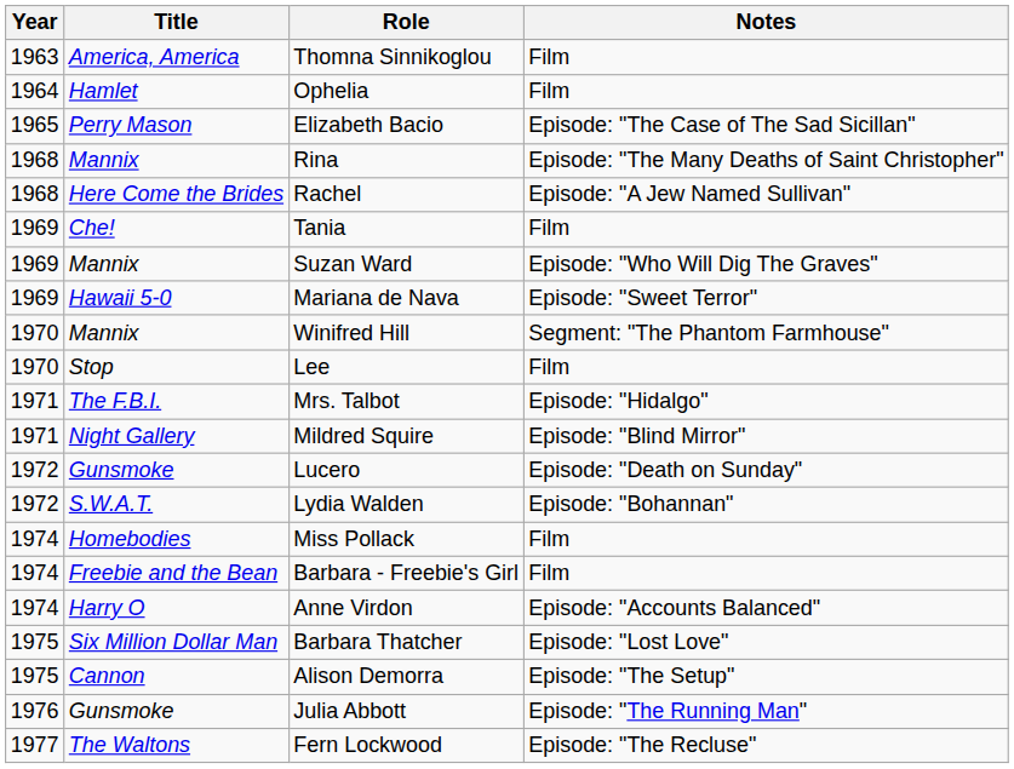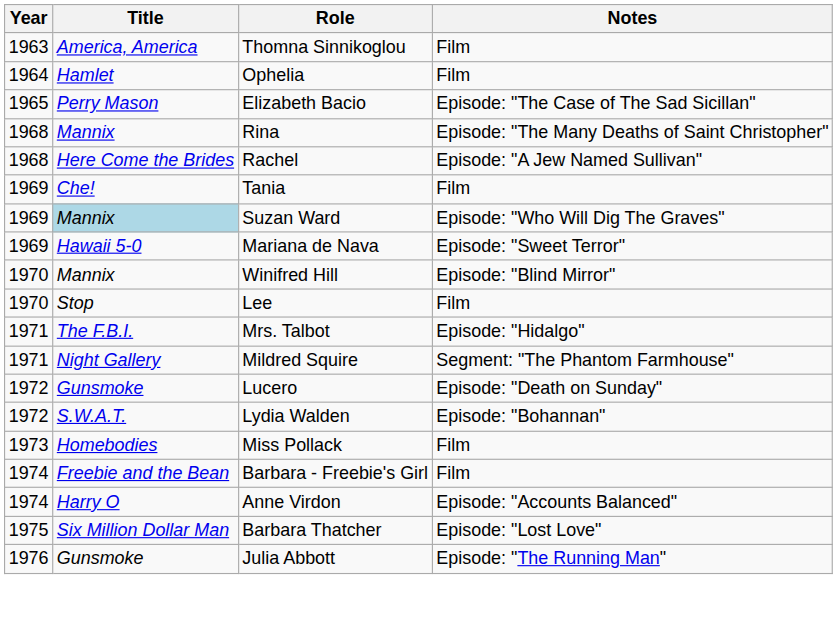Suzan Ward | Title: no background -> lightblue background
Winifred Hill | Notes: Segment: "The Phantom Farmhouse" -> Episode: "Blind Mirror"
Mildred Squire | Notes: Episode: "Blind Mirror" -> Segment: "The Phantom Farmhouse"
Miss Pollack | Year: 1974 -> 1973
- row: 1975 | Cannon | Alison Demorra | Episode: "The Setup"
- row: 1977 | The Waltons | Fern Lockwood | Episode: "The Recluse"
